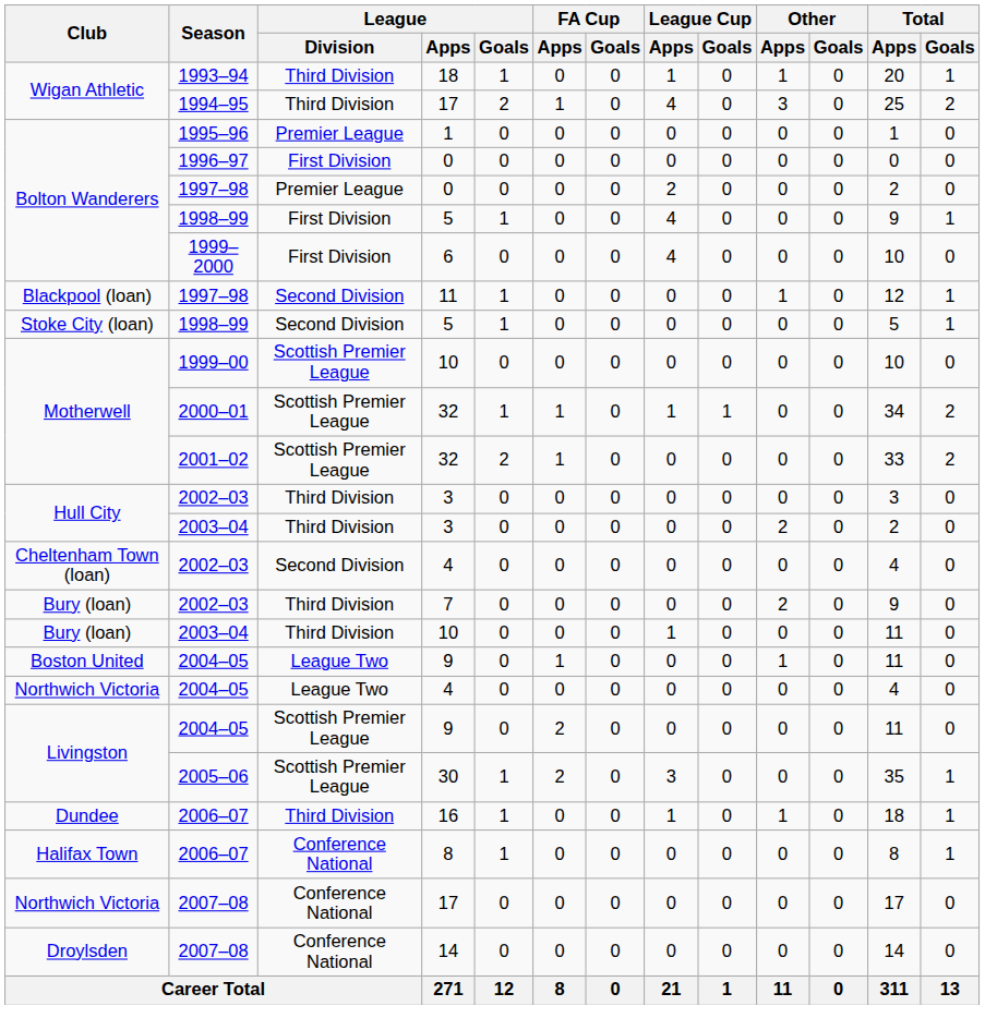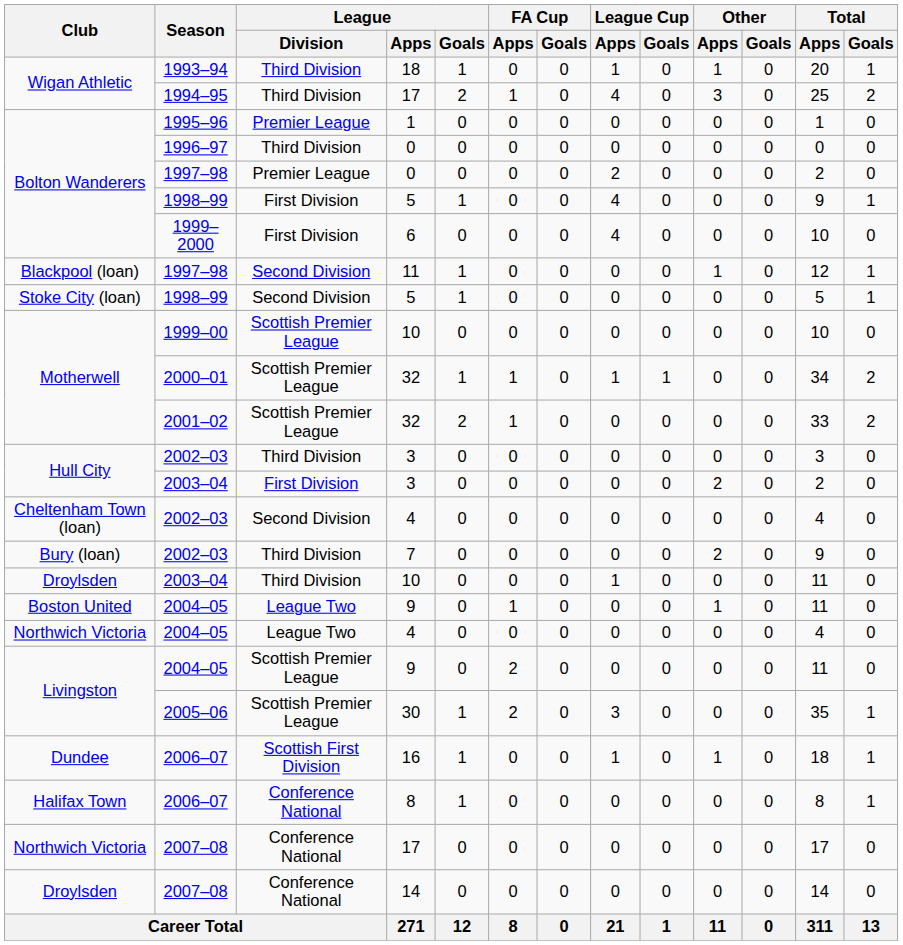1996–97 / 0 | League / Division: First Division -> Third Division
2003–04 / 3 | League / Division: Third Division -> First Division
2003–04 / 10 | Club: Bury (loan) -> Droylsden
16 | League / Division: Third Division -> Scottish First Division
